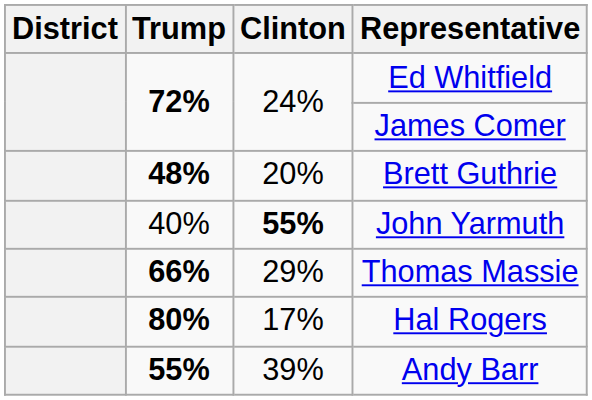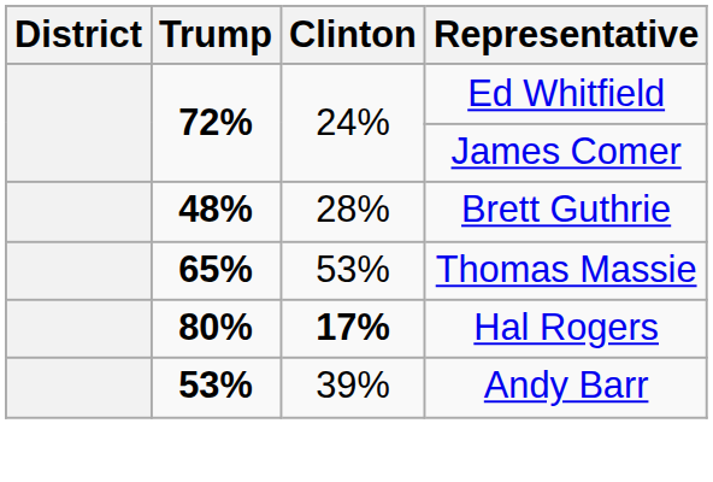Brett Guthrie | Clinton: 20% -> 28%
- row: 40% | 55% | John Yarmuth
Thomas Massie | Trump: 66% -> 65%
Thomas Massie | Clinton: 29% -> 53%
Hal Rogers | Clinton: normal -> bold
Andy Barr | Trump: 55% -> 53%
